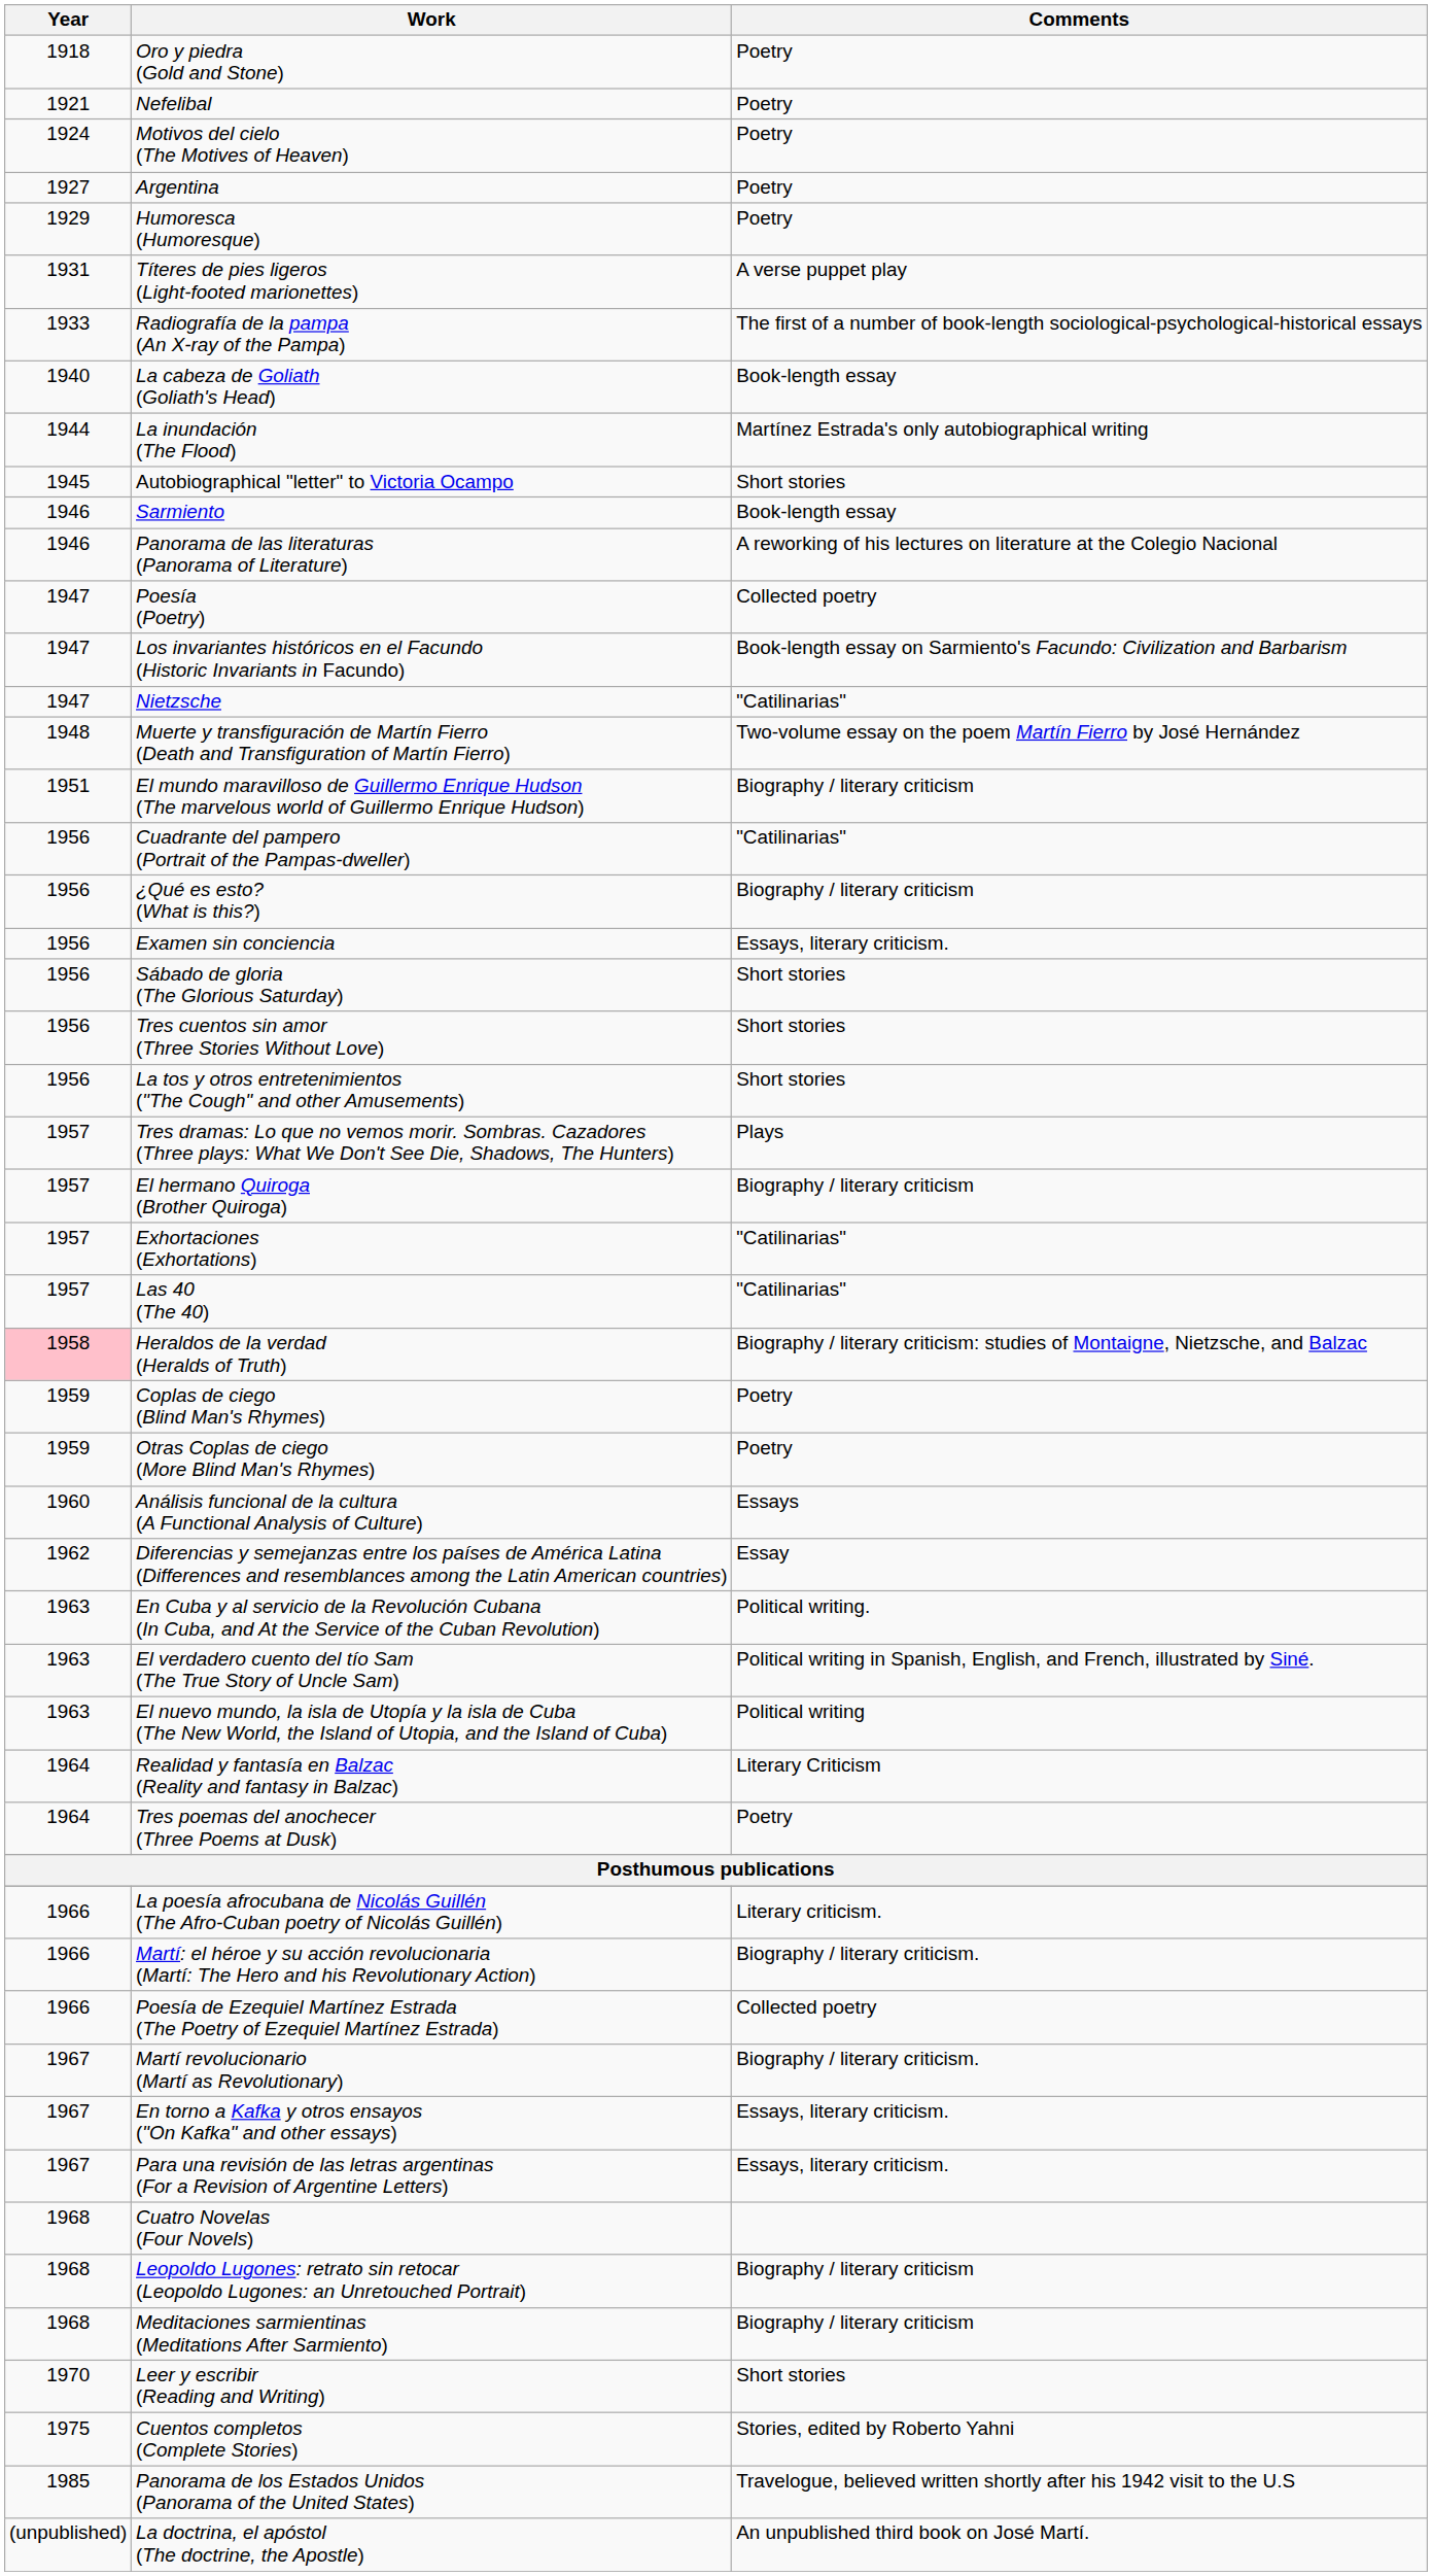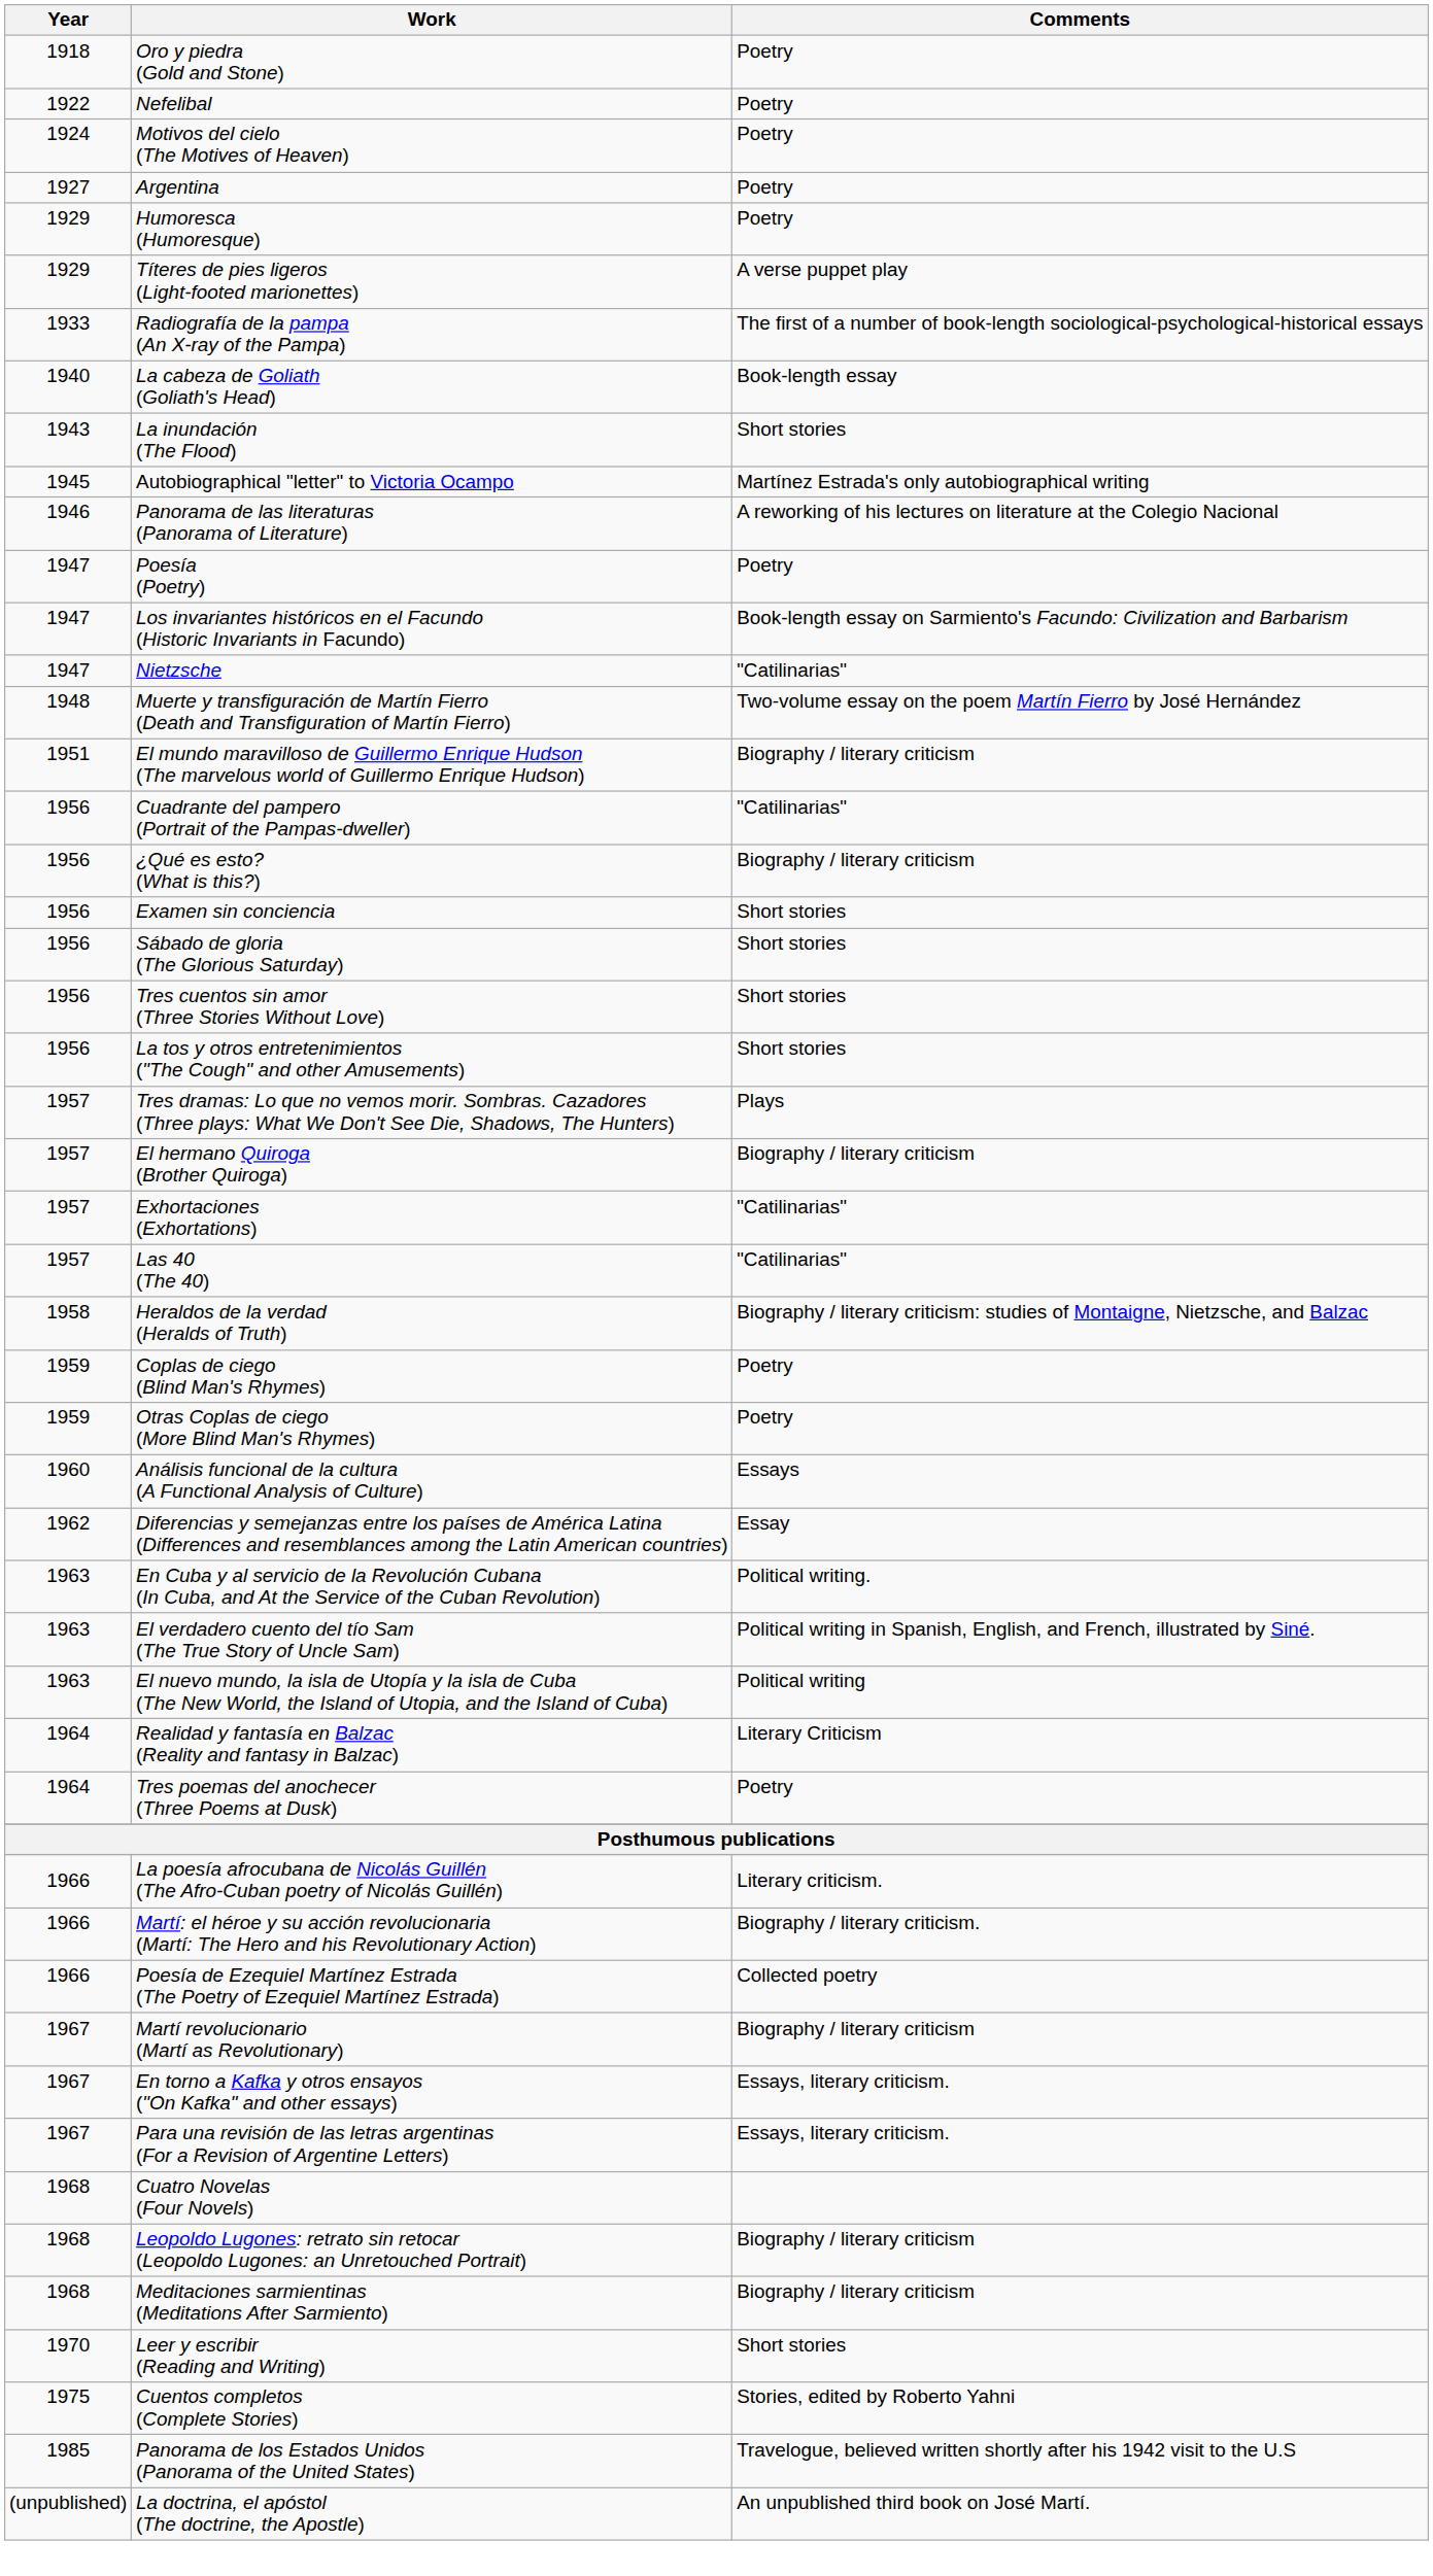Nefelibal | Year: 1921 -> 1922
Títeres de pies ligeros (Light-footed marionettes) | Year: 1931 -> 1929
La inundación (The Flood) | Year: 1944 -> 1943
La inundación (The Flood) | Comments: Martínez Estrada's only autobiographical writing -> Short stories
Autobiographical "letter" to Victoria Ocampo | Comments: Short stories -> Martínez Estrada's only autobiographical writing
- row: 1946 | Sarmiento | Book-length essay
Poesía (Poetry) | Comments: Collected poetry -> Poetry
Examen sin conciencia | Comments: Essays, literary criticism. -> Short stories
Heraldos de la verdad (Heralds of Truth) | Year: pink background -> no background
Martí revolucionario (Martí as Revolutionary) | Comments: Biography / literary criticism. -> Biography / literary criticism
